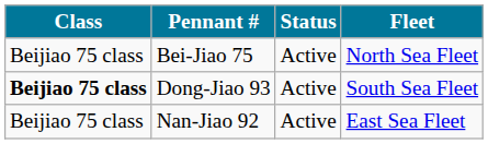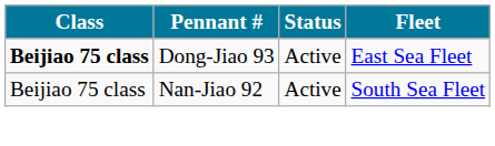- row: Beijiao 75 class | Bei-Jiao 75 | Active | North Sea Fleet
Dong-Jiao 93 | Fleet: South Sea Fleet -> East Sea Fleet
Nan-Jiao 92 | Fleet: East Sea Fleet -> South Sea Fleet
